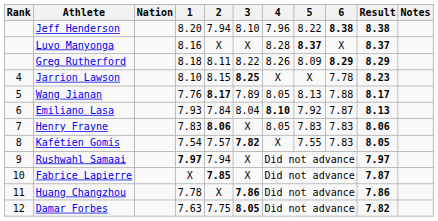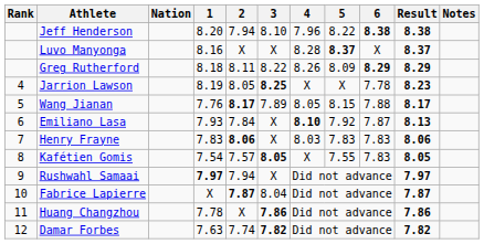Jarrion Lawson | 1: 8.10 -> 8.19
Jarrion Lawson | 2: 8.15 -> 8.05
Wang Jianan | 5: 8.13 -> 8.15
Emiliano Lasa | 3: 8.04 -> X
Henry Frayne | 4: 8.05 -> 8.03
Kafétien Gomis | 3: 7.82 -> 8.05
Fabrice Lapierre | 2: 7.85 -> 7.87
Fabrice Lapierre | 3: X -> 8.04
Damar Forbes | 2: 7.75 -> 7.74
Damar Forbes | 3: 8.05 -> 7.82
